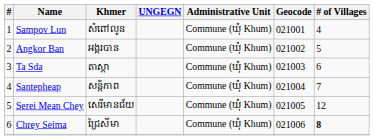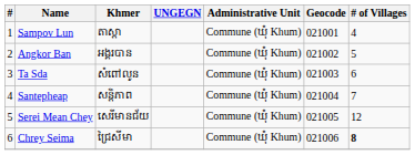Sampov Lun | Khmer: សំពៅលូន -> តាស្ដា
Ta Sda | Khmer: តាស្ដា -> សំពៅលូន
